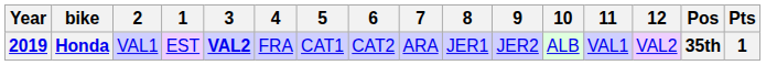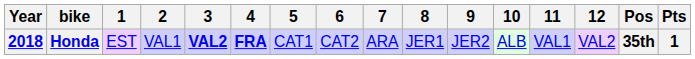columns swapped: 1 <-> 2
Honda | Year: 2019 -> 2018
Honda | 4: normal -> bold
